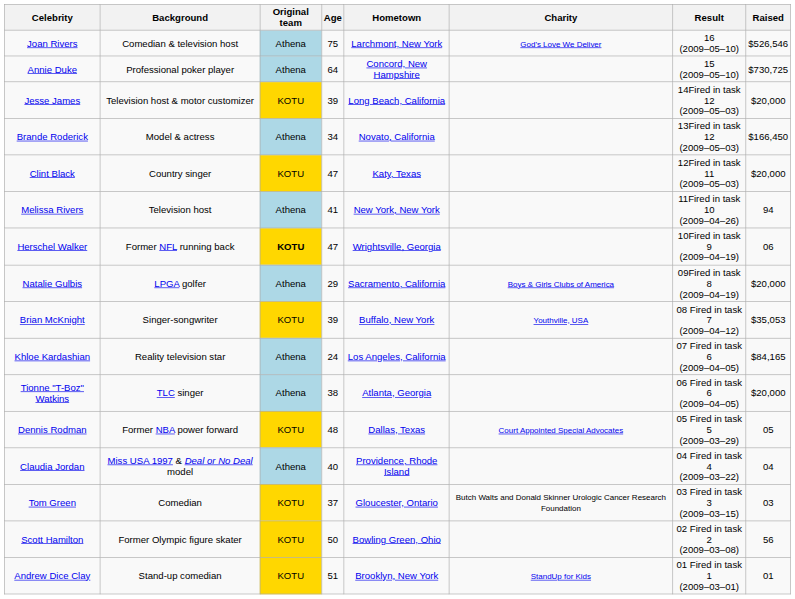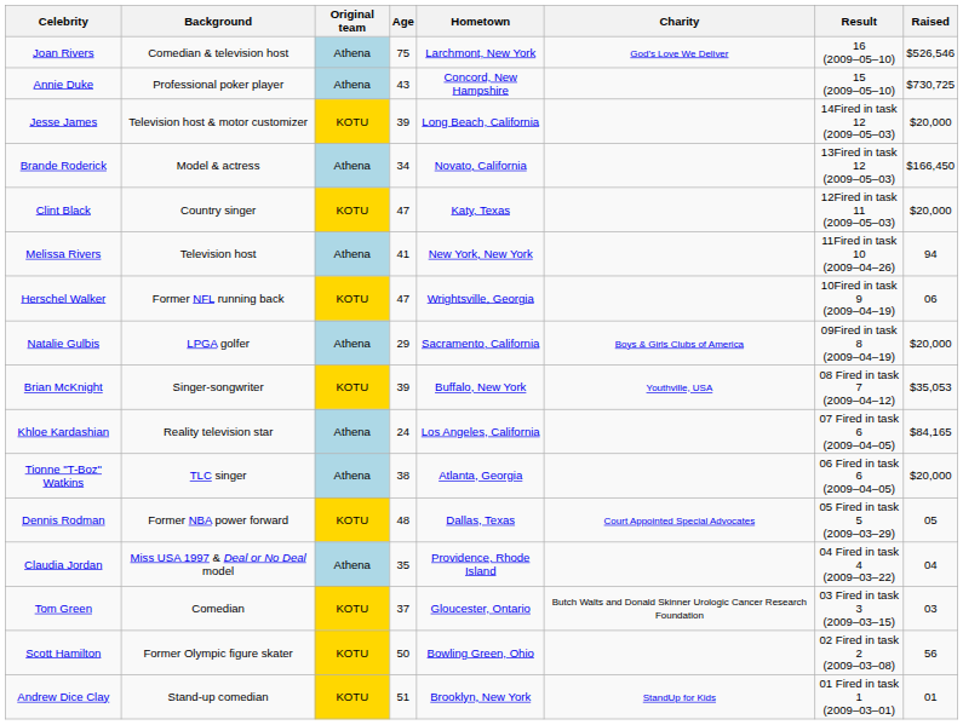Annie Duke | Age: 64 -> 43
Herschel Walker | Original team: bold -> normal
Claudia Jordan | Age: 40 -> 35
